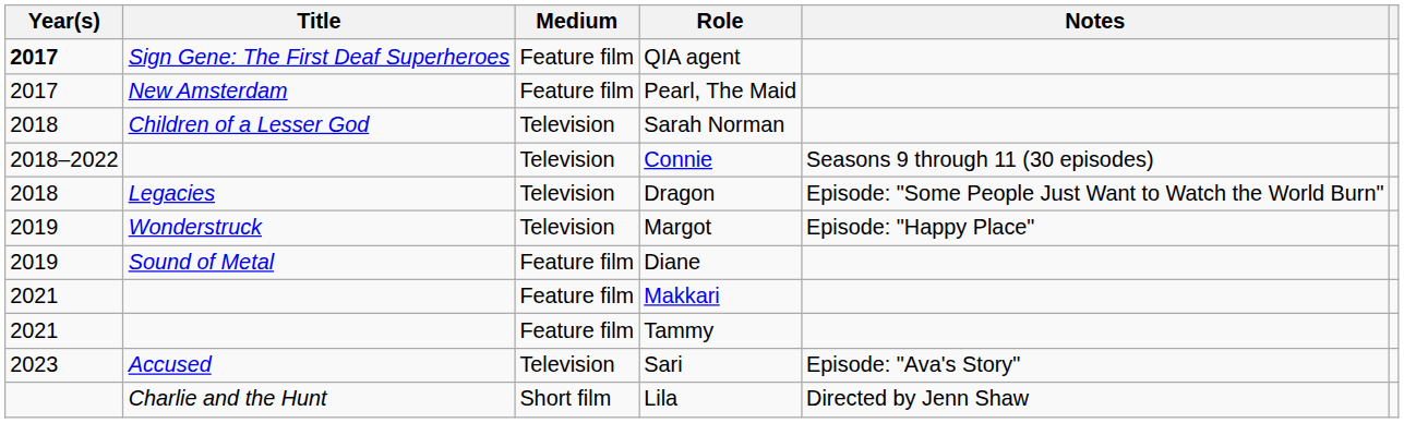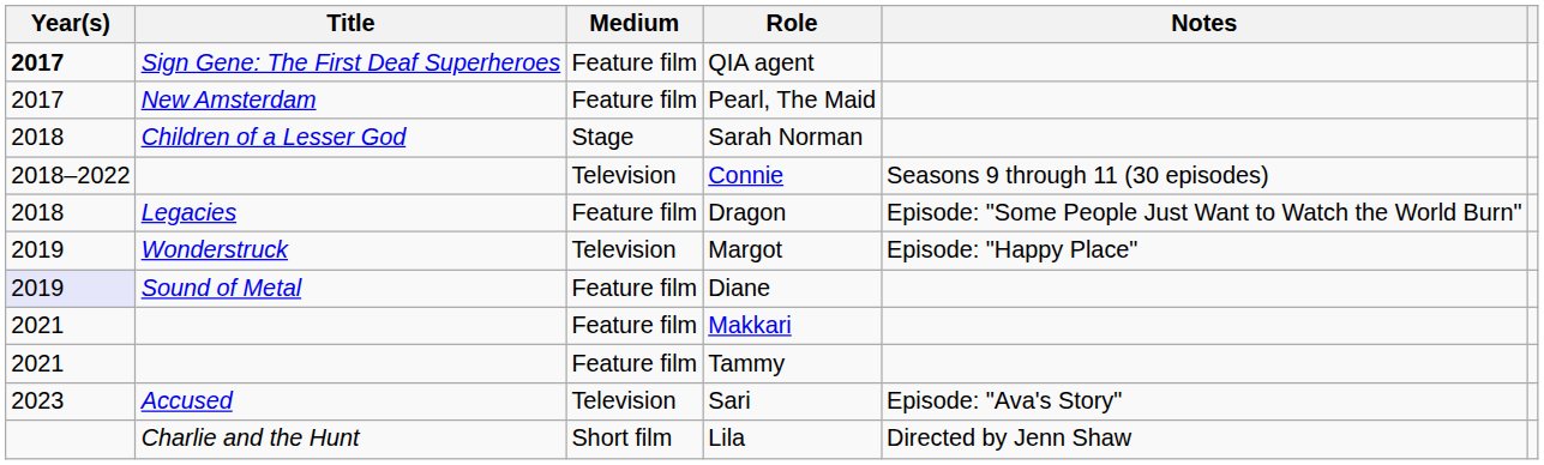Sarah Norman | Medium: Television -> Stage
Dragon | Medium: Television -> Feature film
Diane | Year(s): no background -> lavender background
